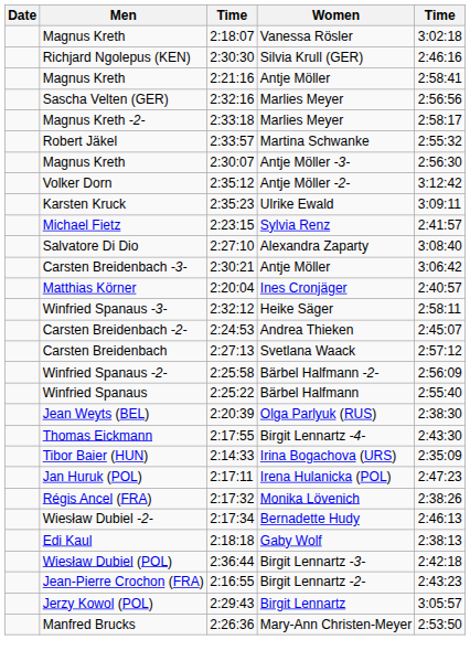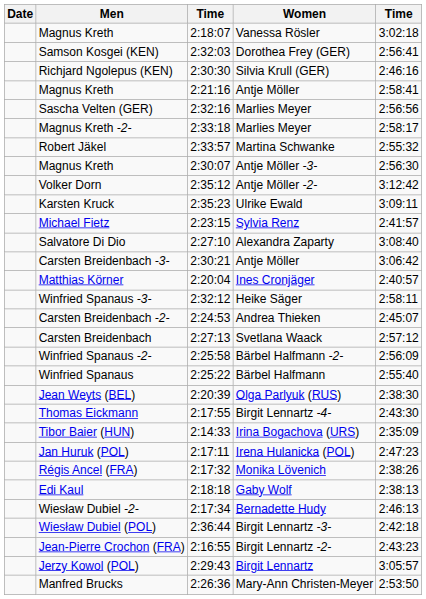+ row: Samson Kosgei (KEN) | 2:32:03 | Dorothea Frey (GER) | 2:56:41
rows swapped: Edi Kaul <-> Wiesław Dubiel -2-
